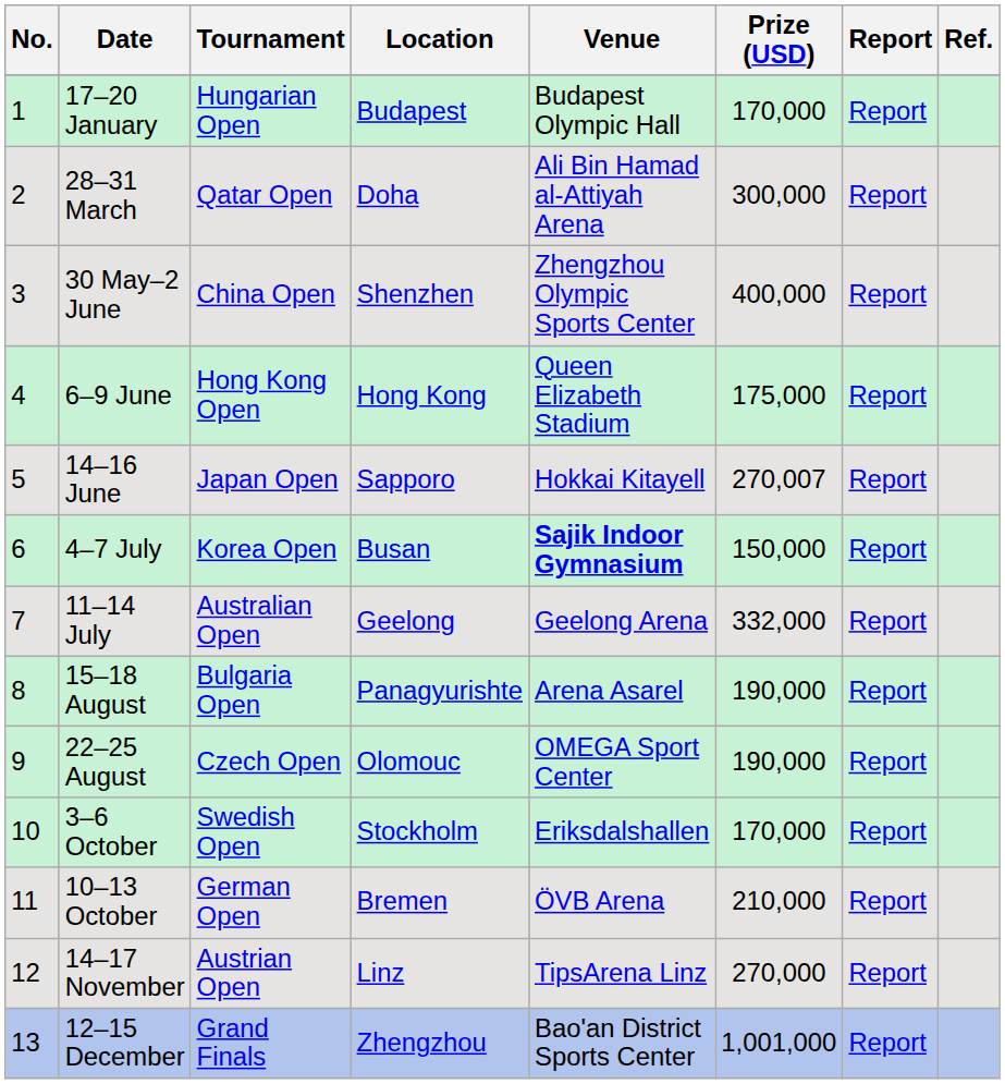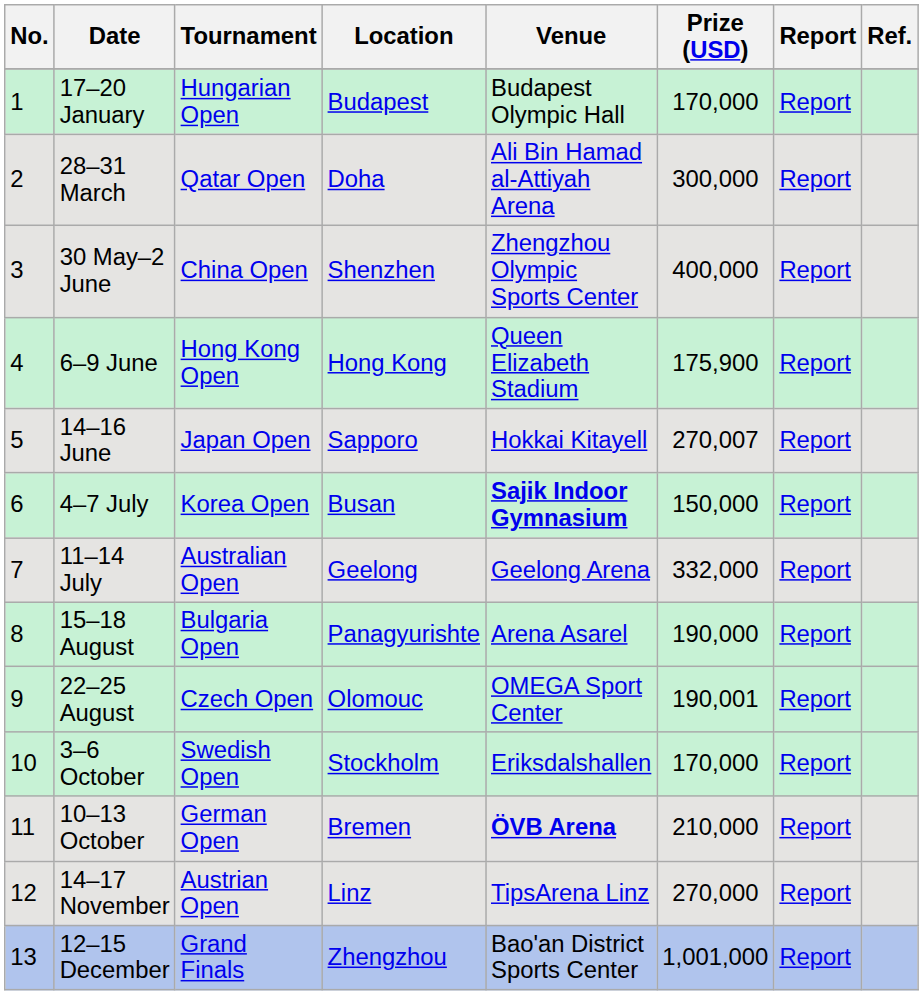6–9 June | Prize (USD): 175,000 -> 175,900
22–25 August | Prize (USD): 190,000 -> 190,001
10–13 October | Venue: normal -> bold
